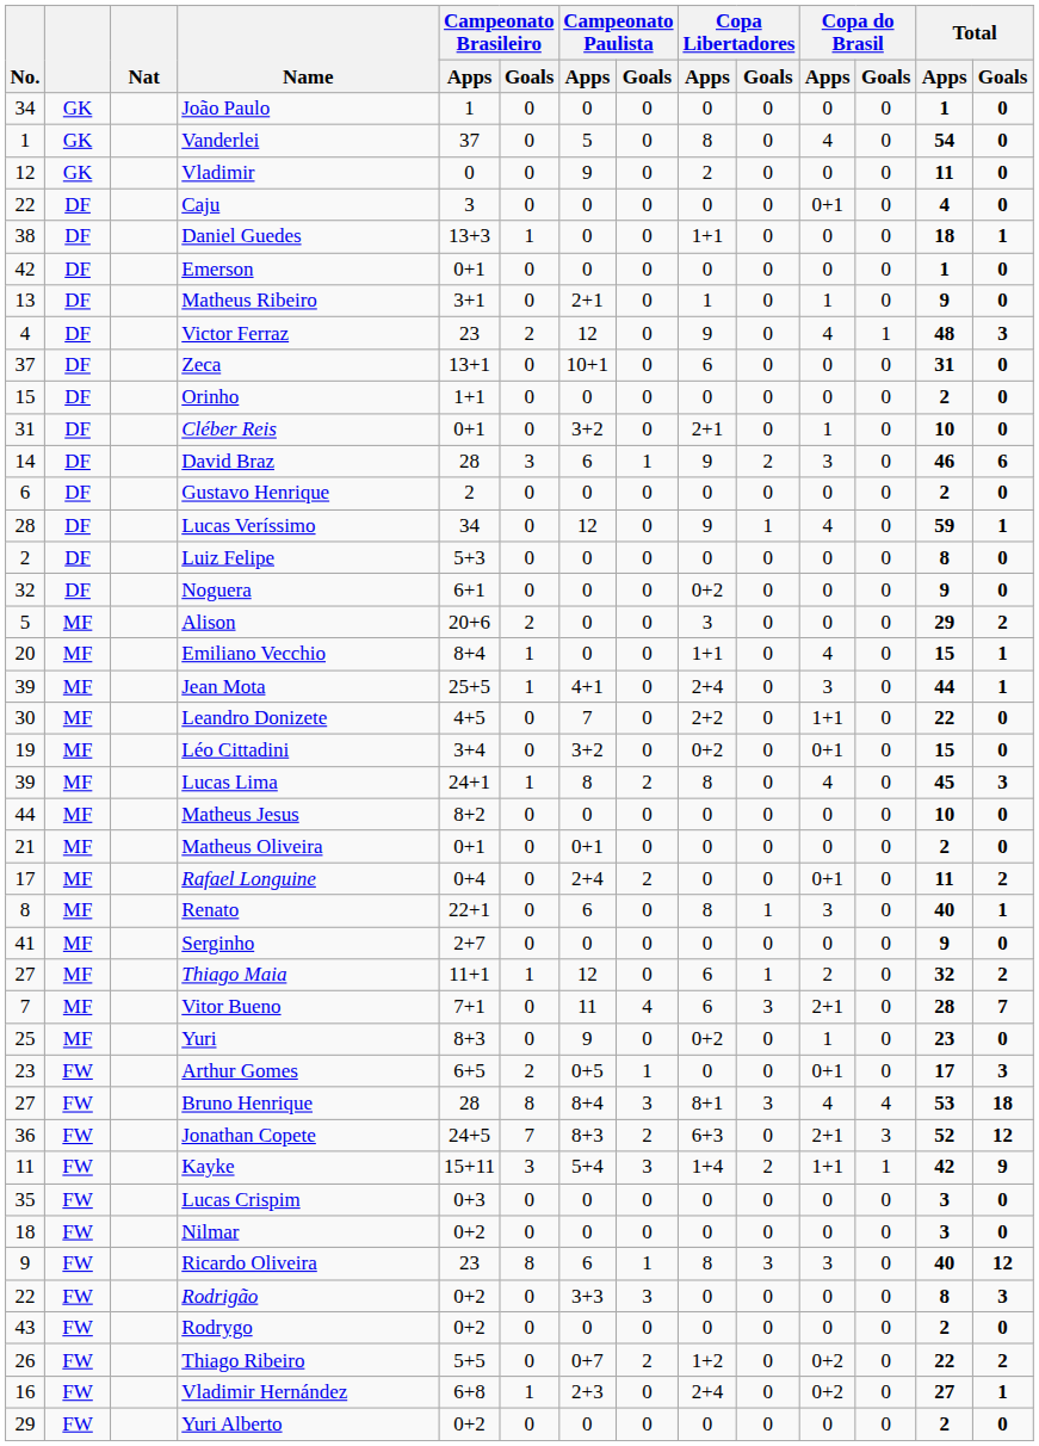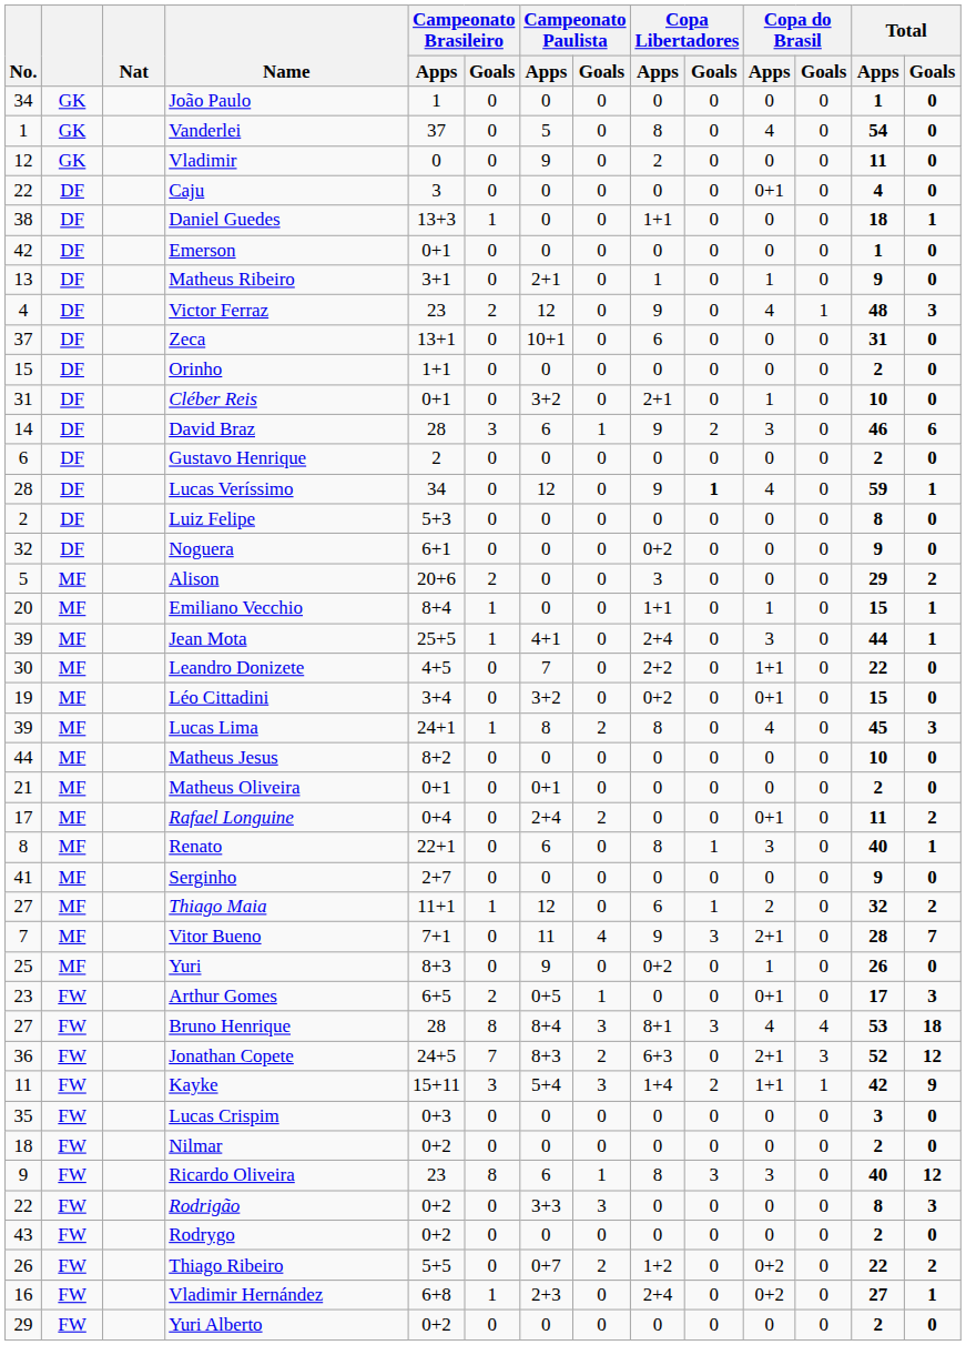Lucas Veríssimo | Copa Libertadores / Goals: normal -> bold
Emiliano Vecchio | Copa do Brasil / Apps: 4 -> 1
Vitor Bueno | Copa Libertadores / Apps: 6 -> 9
Yuri | Total / Apps: 23 -> 26
Nilmar | Total / Apps: 3 -> 2
